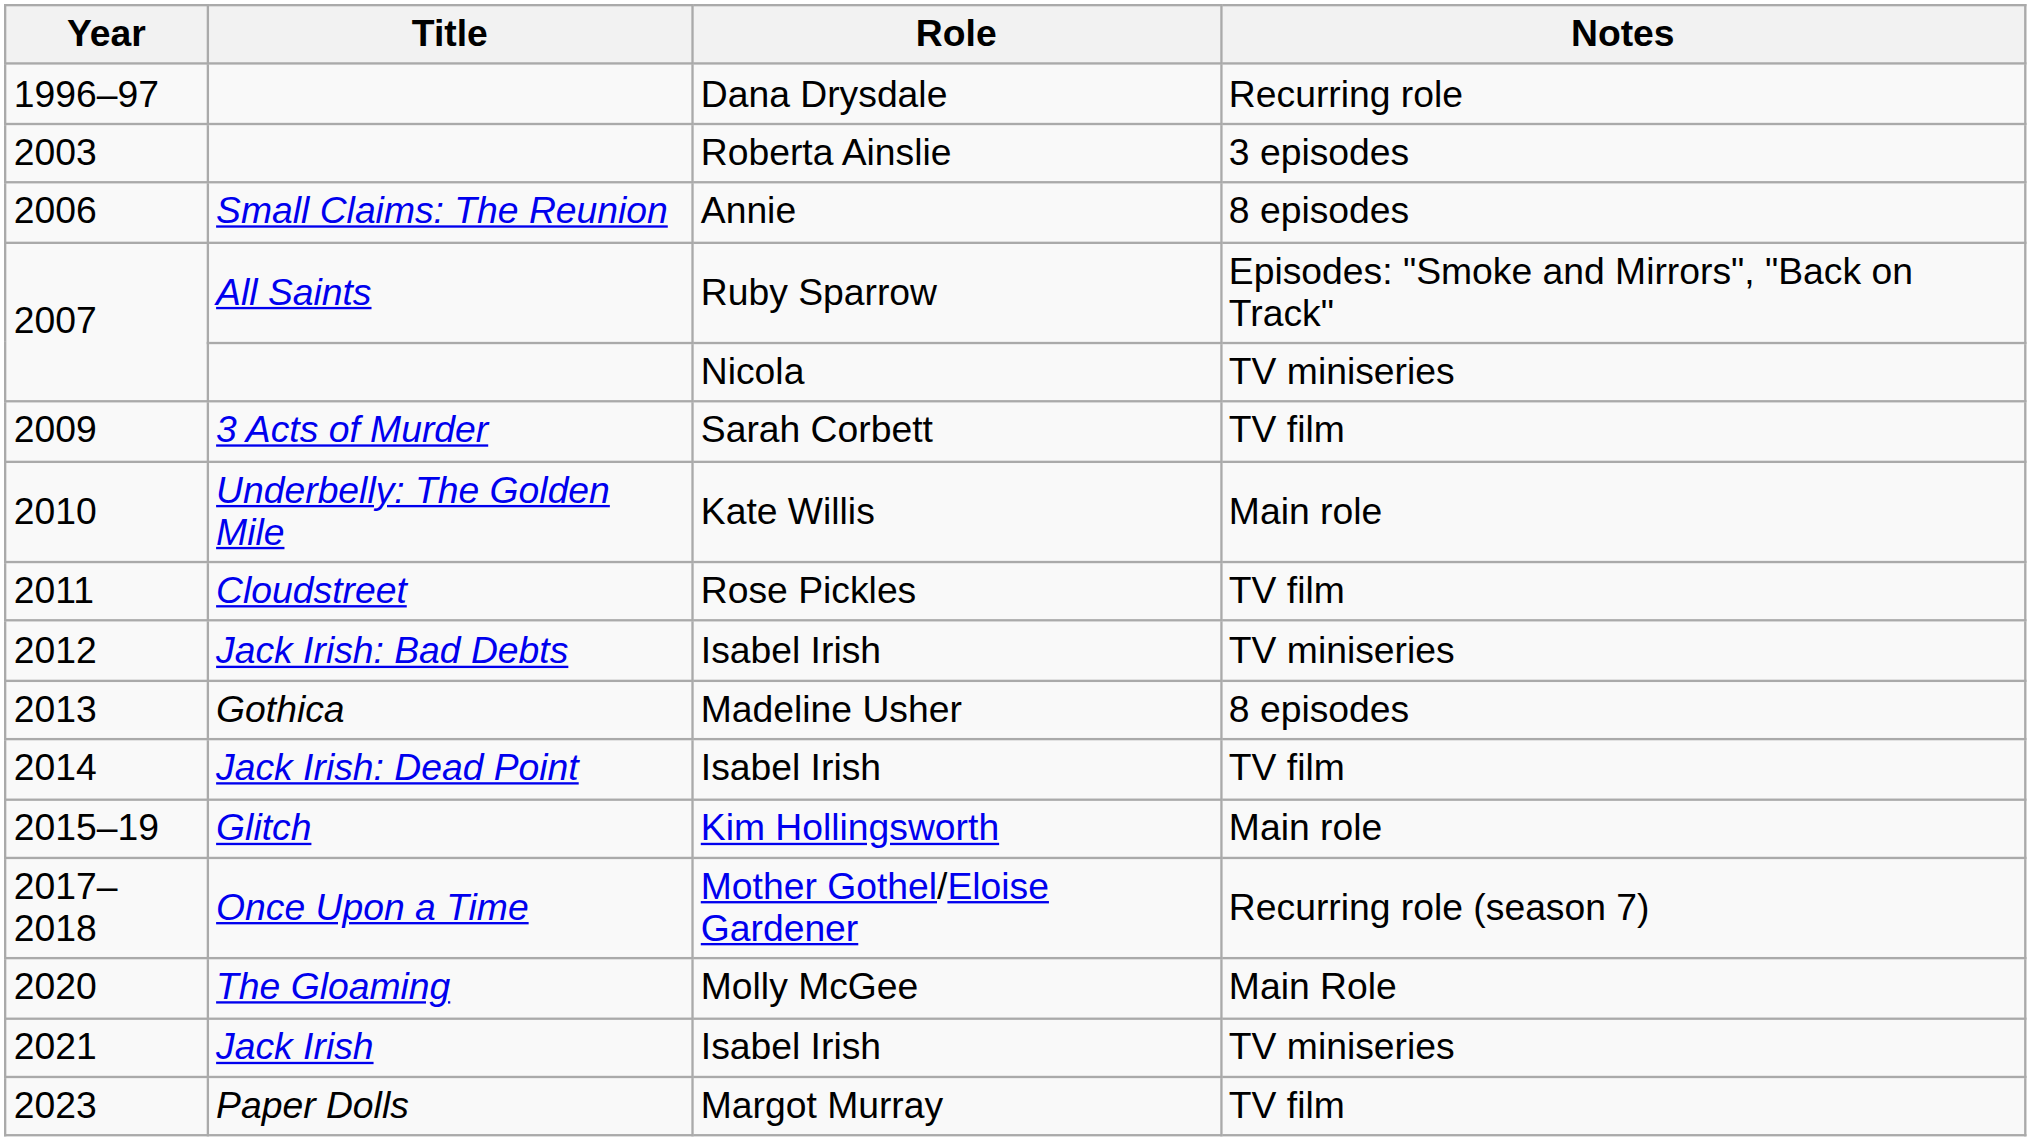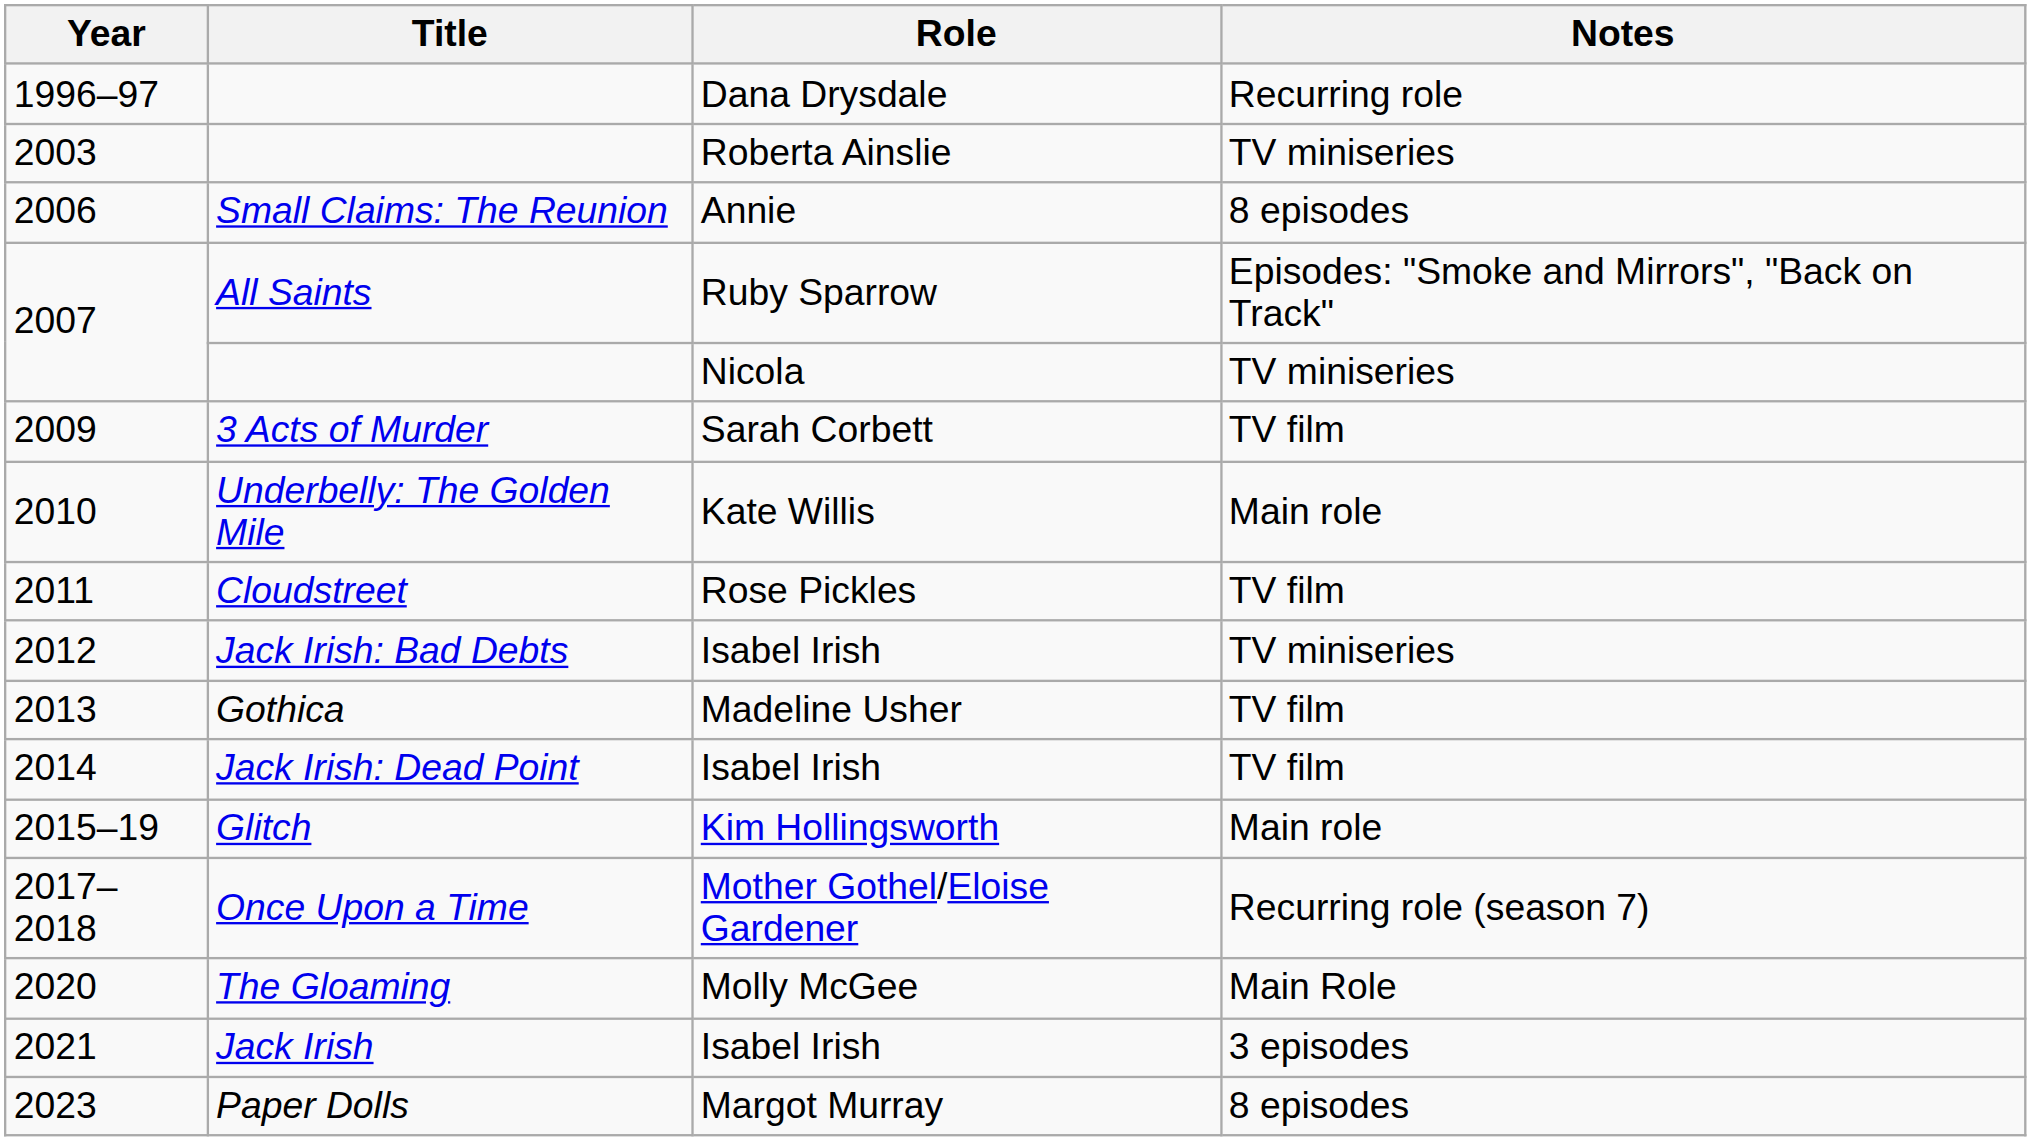2003 | Notes: 3 episodes -> TV miniseries
2013 | Notes: 8 episodes -> TV film
2021 | Notes: TV miniseries -> 3 episodes
2023 | Notes: TV film -> 8 episodes
